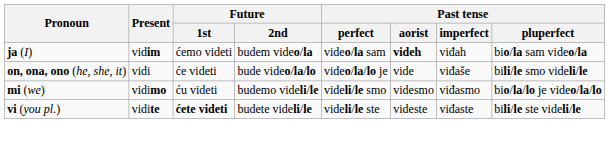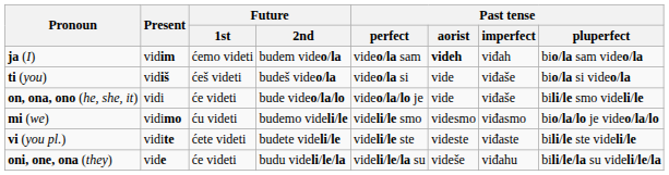+ row: ti (you) | vidiš | ćeš videti | budeš video/la | video/la si | vide | viđaše | bio/la si video/la
vi (you pl.) | Future / 1st: bold -> normal
+ row: oni, one, ona (they) | vide | će videti | budu videli/le/la | videli/le/la su | videše | viđahu | bili/le/la su videli/le/la
